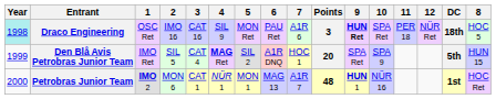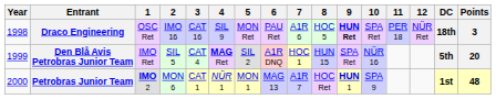columns swapped: 8 <-> Points
Draco Engineering | Year: paleturquoise background -> no background
Den Blå Avis Petrobras Junior Team | 10: SPA 9 -> NÜR 16
Petrobras Junior Team | 10: NÜR 16 -> SPA 9
